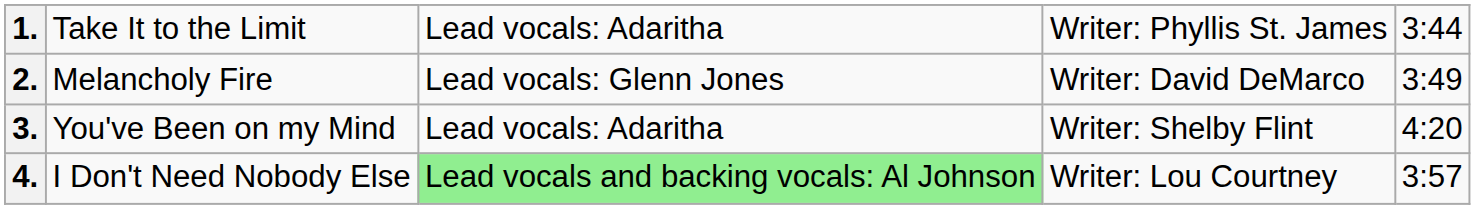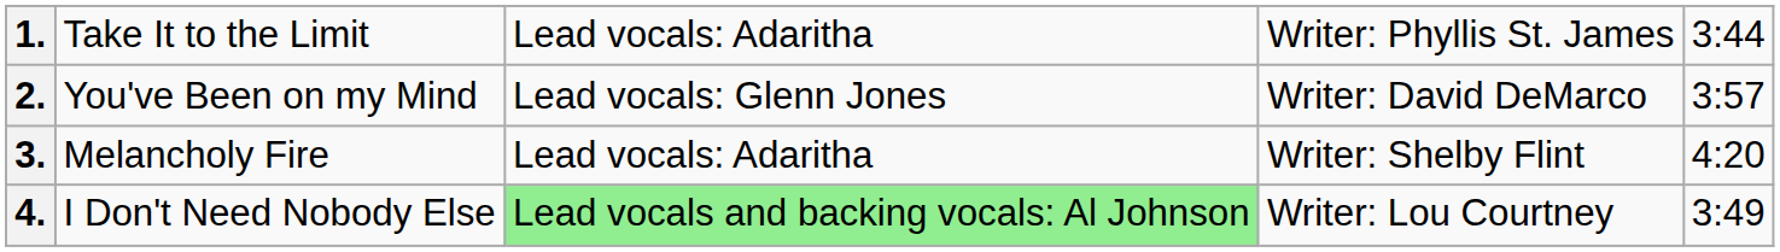2. | column 2: Melancholy Fire -> You've Been on my Mind
2. | column 5: 3:49 -> 3:57
3. | column 2: You've Been on my Mind -> Melancholy Fire
4. | column 5: 3:57 -> 3:49
